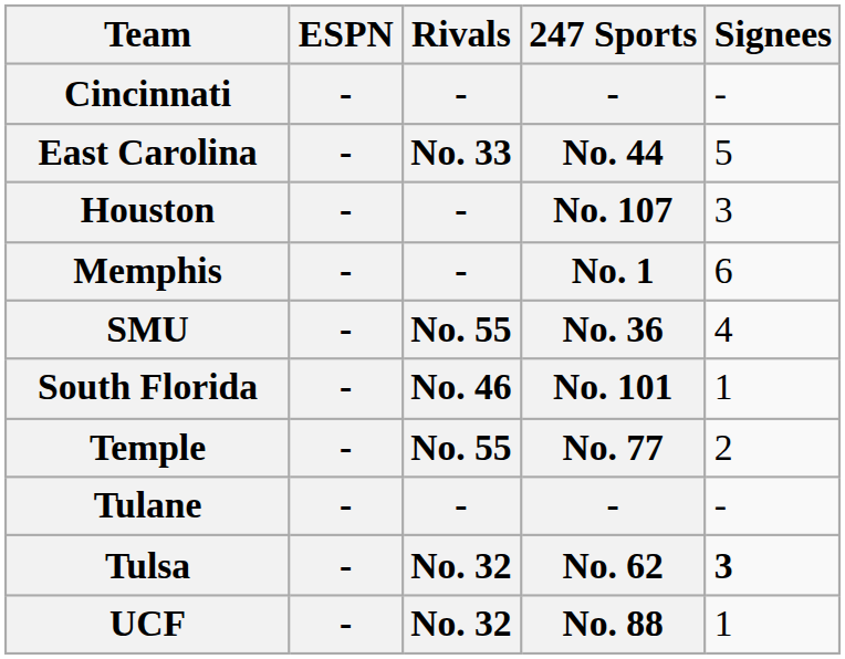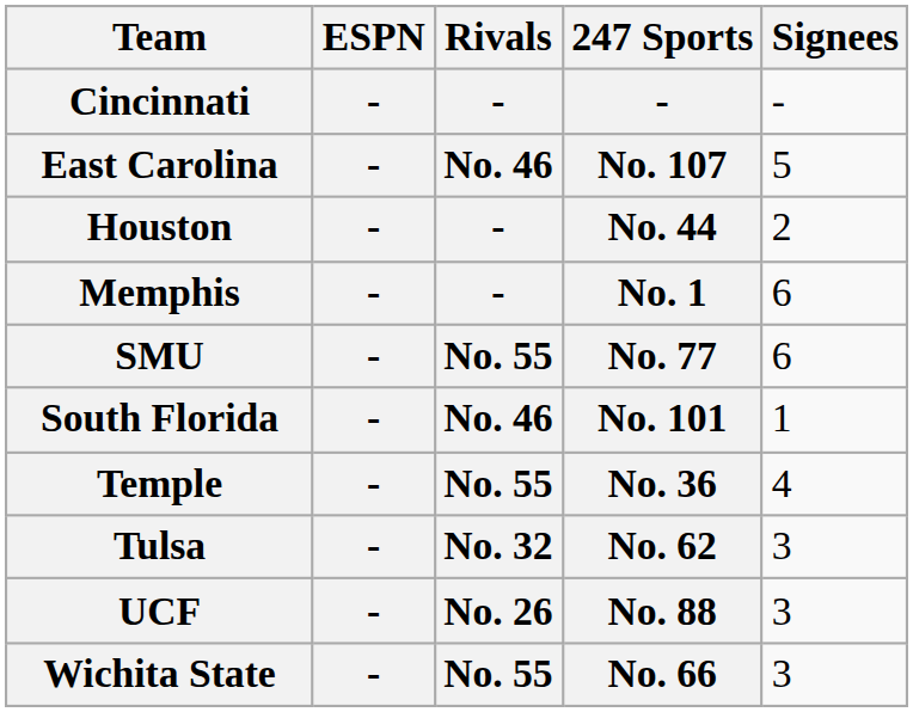East Carolina | Rivals: No. 33 -> No. 46
East Carolina | 247 Sports: No. 44 -> No. 107
Houston | 247 Sports: No. 107 -> No. 44
Houston | Signees: 3 -> 2
SMU | 247 Sports: No. 36 -> No. 77
SMU | Signees: 4 -> 6
Temple | 247 Sports: No. 77 -> No. 36
Temple | Signees: 2 -> 4
- row: Tulane | - | - | - | -
Tulsa | Signees: bold -> normal
UCF | Rivals: No. 32 -> No. 26
UCF | Signees: 1 -> 3
+ row: Wichita State | - | No. 55 | No. 66 | 3
